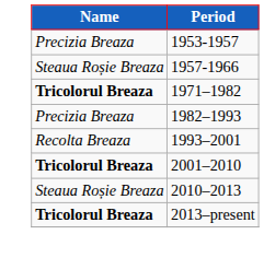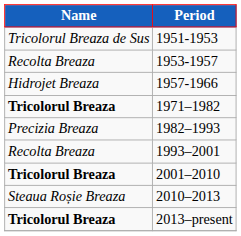+ row: Tricolorul Breaza de Sus | 1951-1953
1953-1957 | Name: Precizia Breaza -> Recolta Breaza
1957-1966 | Name: Steaua Roșie Breaza -> Hidrojet Breaza
